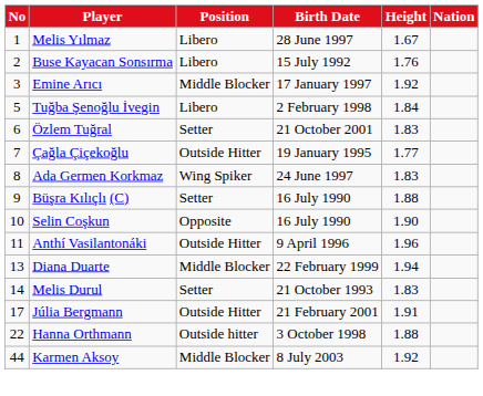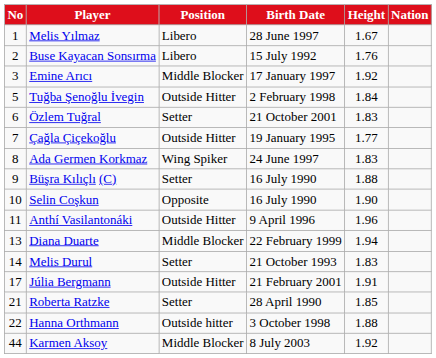Tuğba Şenoğlu İvegin | Position: Libero -> Outside Hitter
+ row: 21 | Roberta Ratzke | Setter | 28 April 1990 | 1.85
